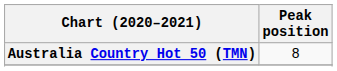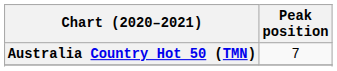Australia Country Hot 50 (TMN) | Peak position: 8 -> 7
